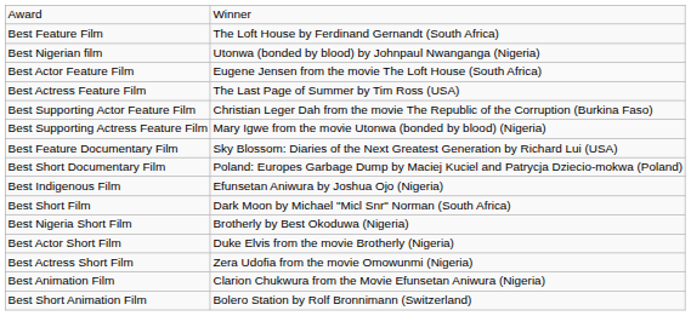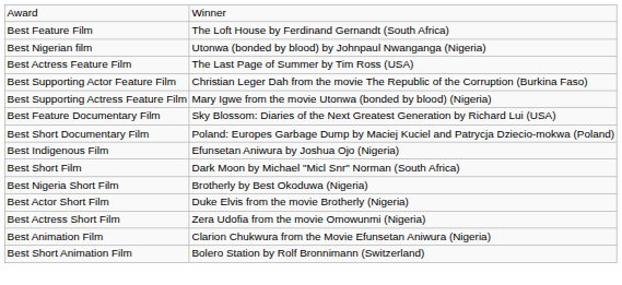- row: Best Actor Feature Film | Eugene Jensen from the movie The Loft House (South Africa)
